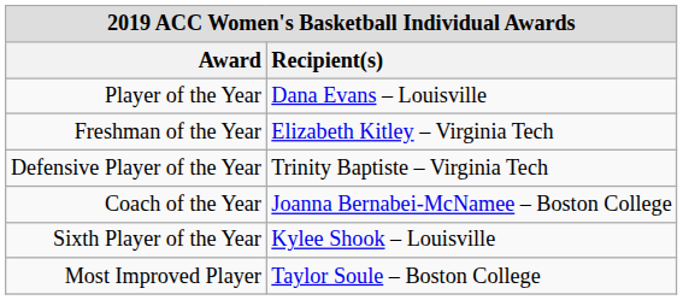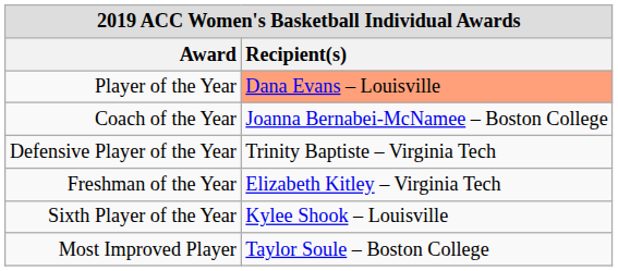Player of the Year | Recipient(s): no background -> lightsalmon background
rows swapped: Coach of the Year <-> Freshman of the Year
